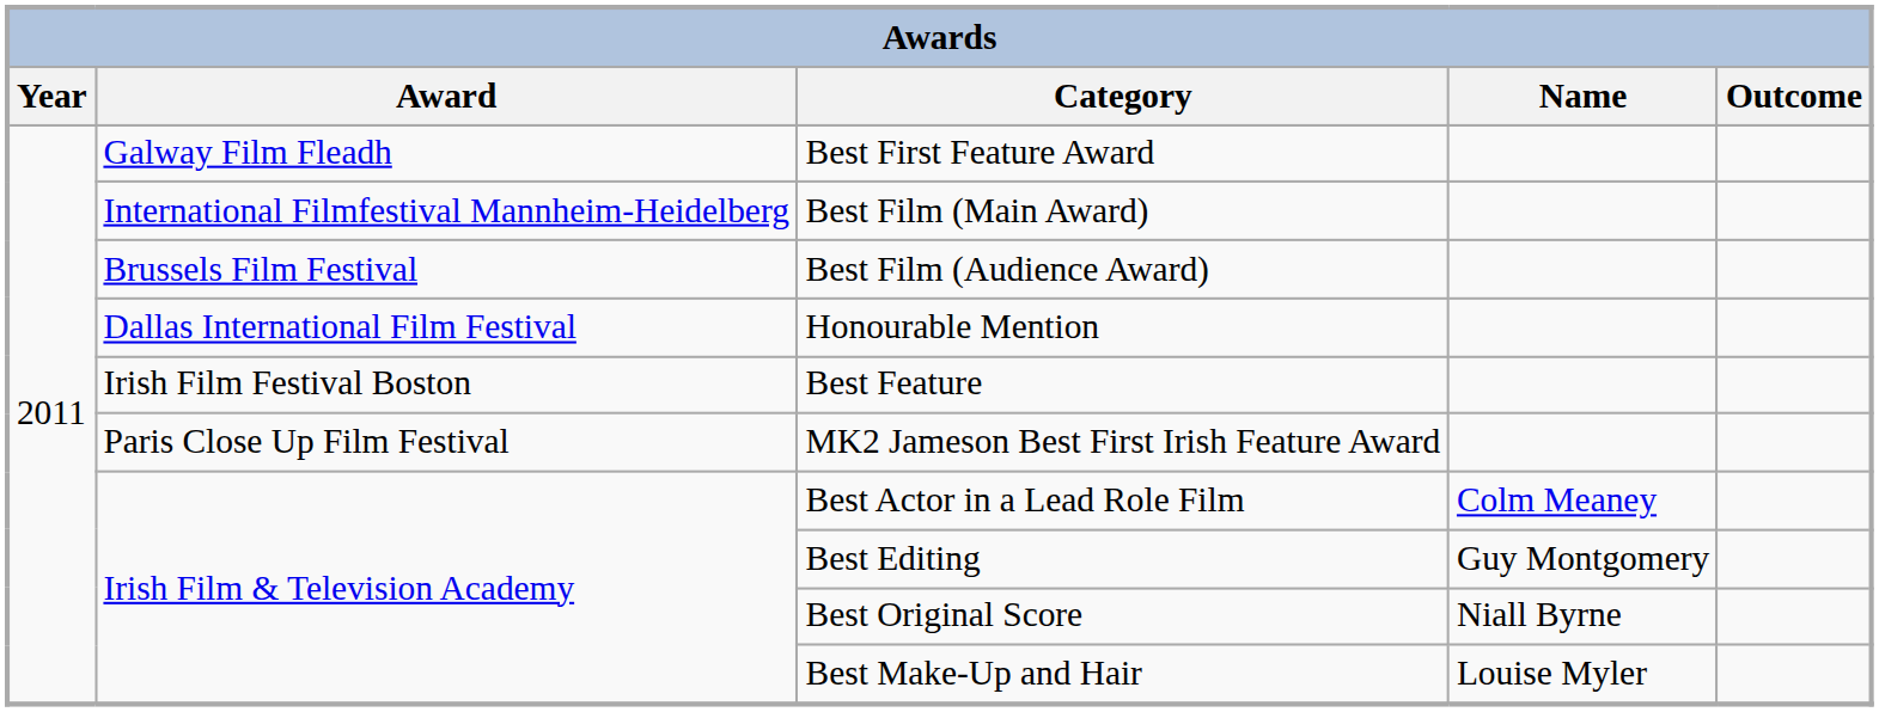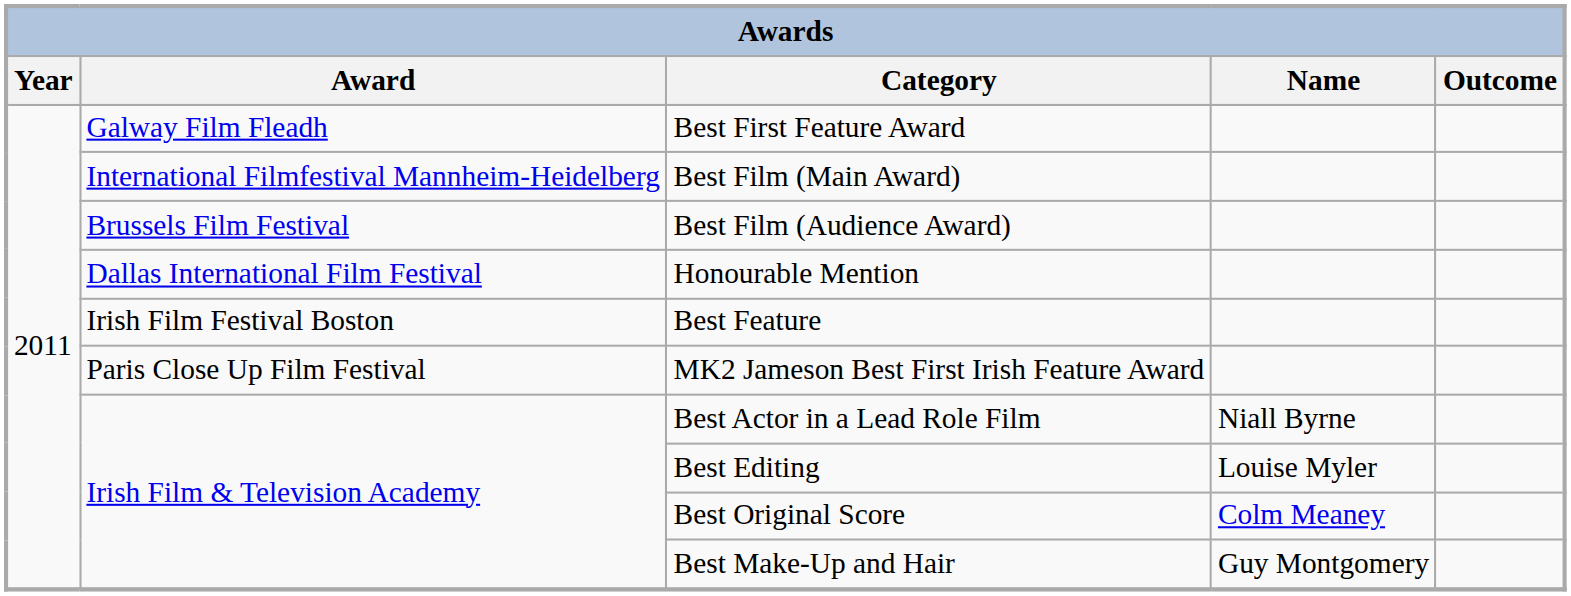Best Actor in a Lead Role Film | Name: Colm Meaney -> Niall Byrne
Best Editing | Name: Guy Montgomery -> Louise Myler
Best Original Score | Name: Niall Byrne -> Colm Meaney
Best Make-Up and Hair | Name: Louise Myler -> Guy Montgomery
